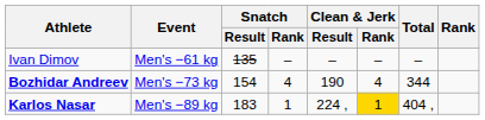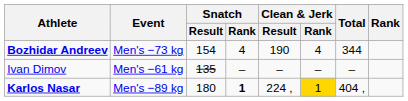rows swapped: Ivan Dimov <-> Bozhidar Andreev
Karlos Nasar | Snatch / Result: 183 -> 180
Karlos Nasar | Snatch / Rank: normal -> bold
